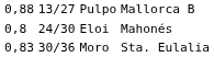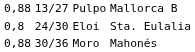Eloi | column 4: Mahonés -> Sta. Eulalia
Moro | column 1: 0,83 -> 0,88
Moro | column 4: Sta. Eulalia -> Mahonés
